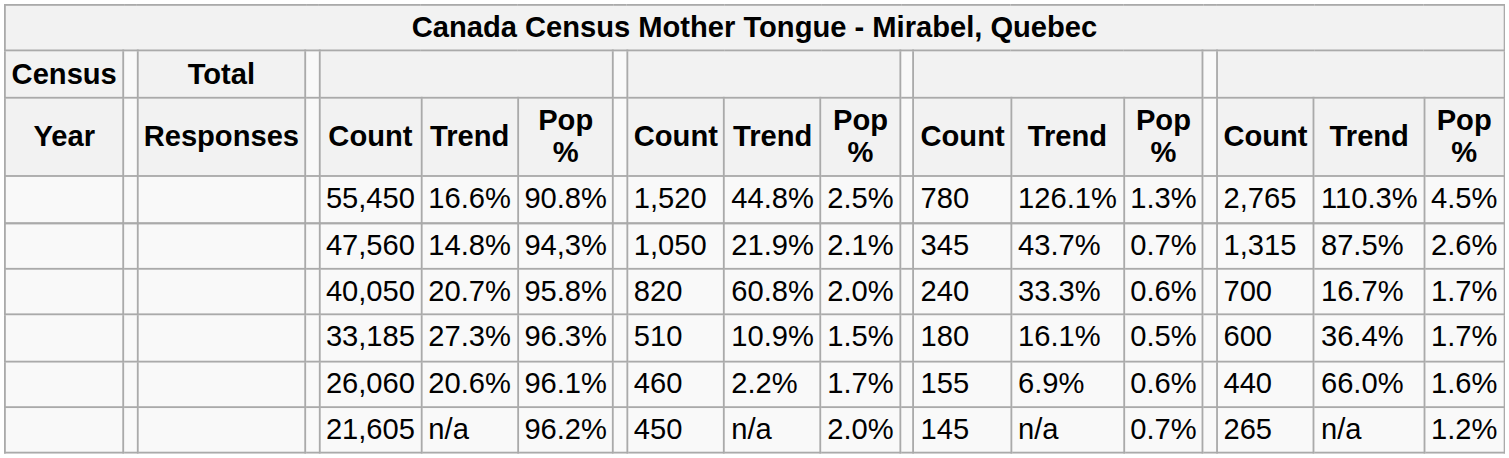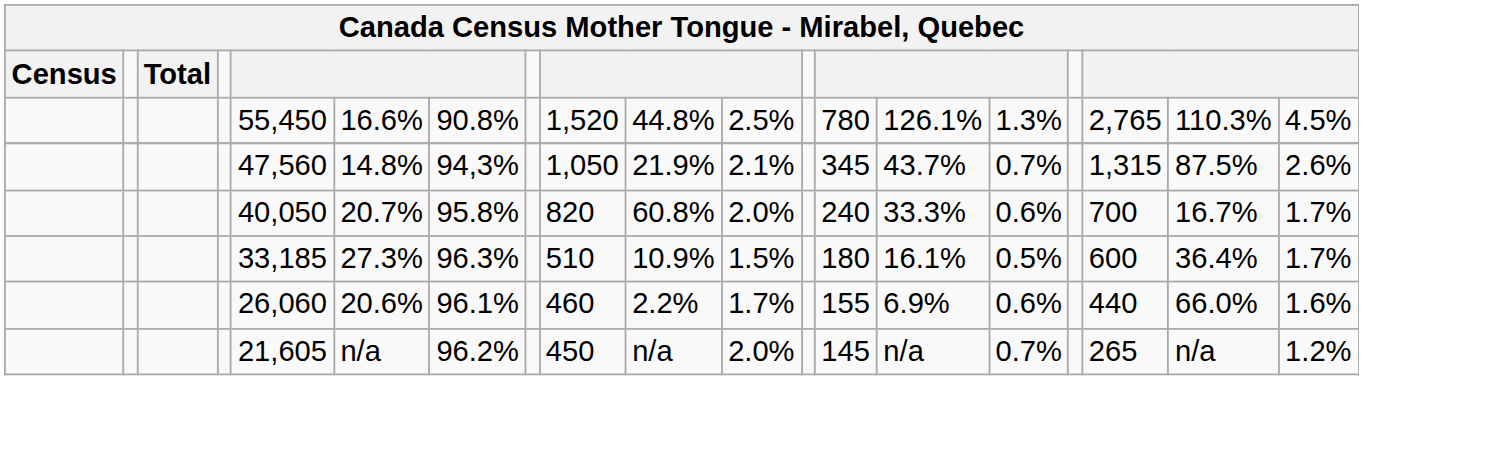- row: Year | Responses | Count | Trend | Pop % | Count | Trend | Pop % | Count | Trend | Pop % | Count | Trend | Pop %
